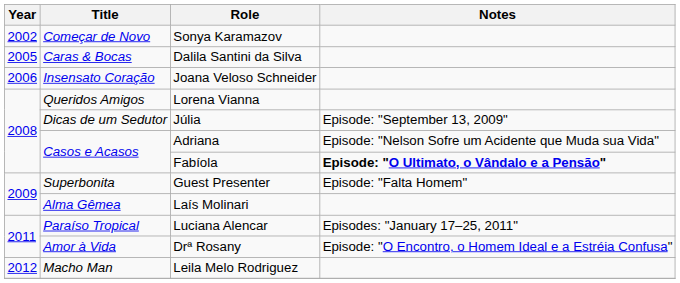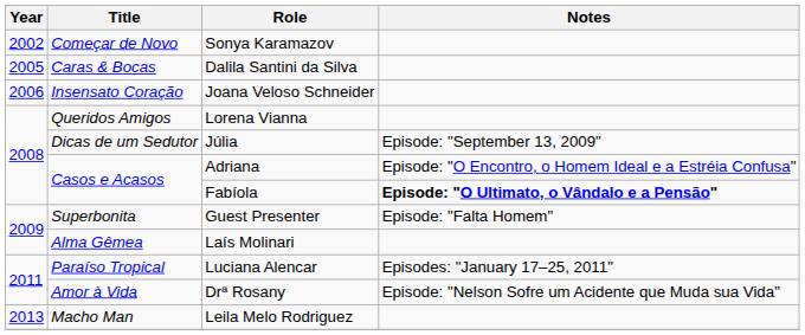Adriana | Notes: Episode: "Nelson Sofre um Acidente que Muda sua Vida" -> Episode: "O Encontro, o Homem Ideal e a Estréia Confusa"
Drª Rosany | Notes: Episode: "O Encontro, o Homem Ideal e a Estréia Confusa" -> Episode: "Nelson Sofre um Acidente que Muda sua Vida"
Leila Melo Rodriguez | Year: 2012 -> 2013
